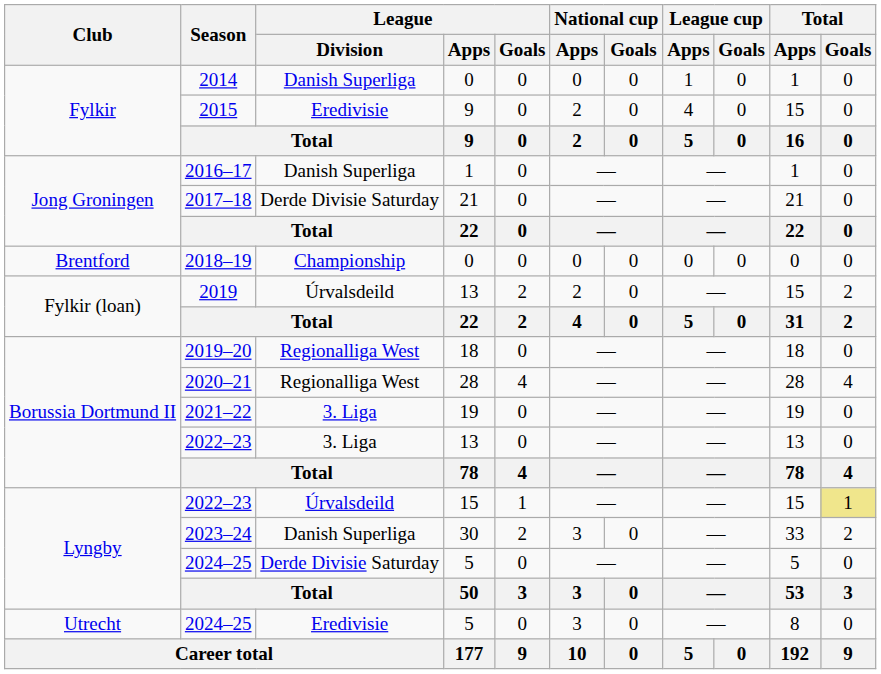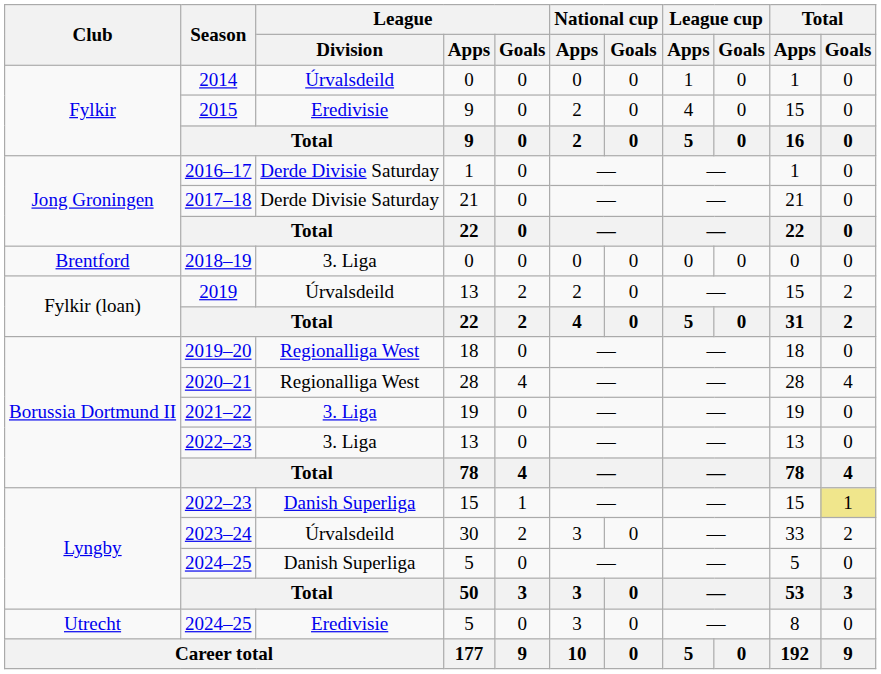2014 | League / Division: Danish Superliga -> Úrvalsdeild
2016–17 | League / Division: Danish Superliga -> Derde Divisie Saturday
2018–19 | League / Division: Championship -> 3. Liga
Lyngby / 2022–23 | League / Division: Úrvalsdeild -> Danish Superliga
2023–24 | League / Division: Danish Superliga -> Úrvalsdeild
Lyngby / 2024–25 | League / Division: Derde Divisie Saturday -> Danish Superliga
